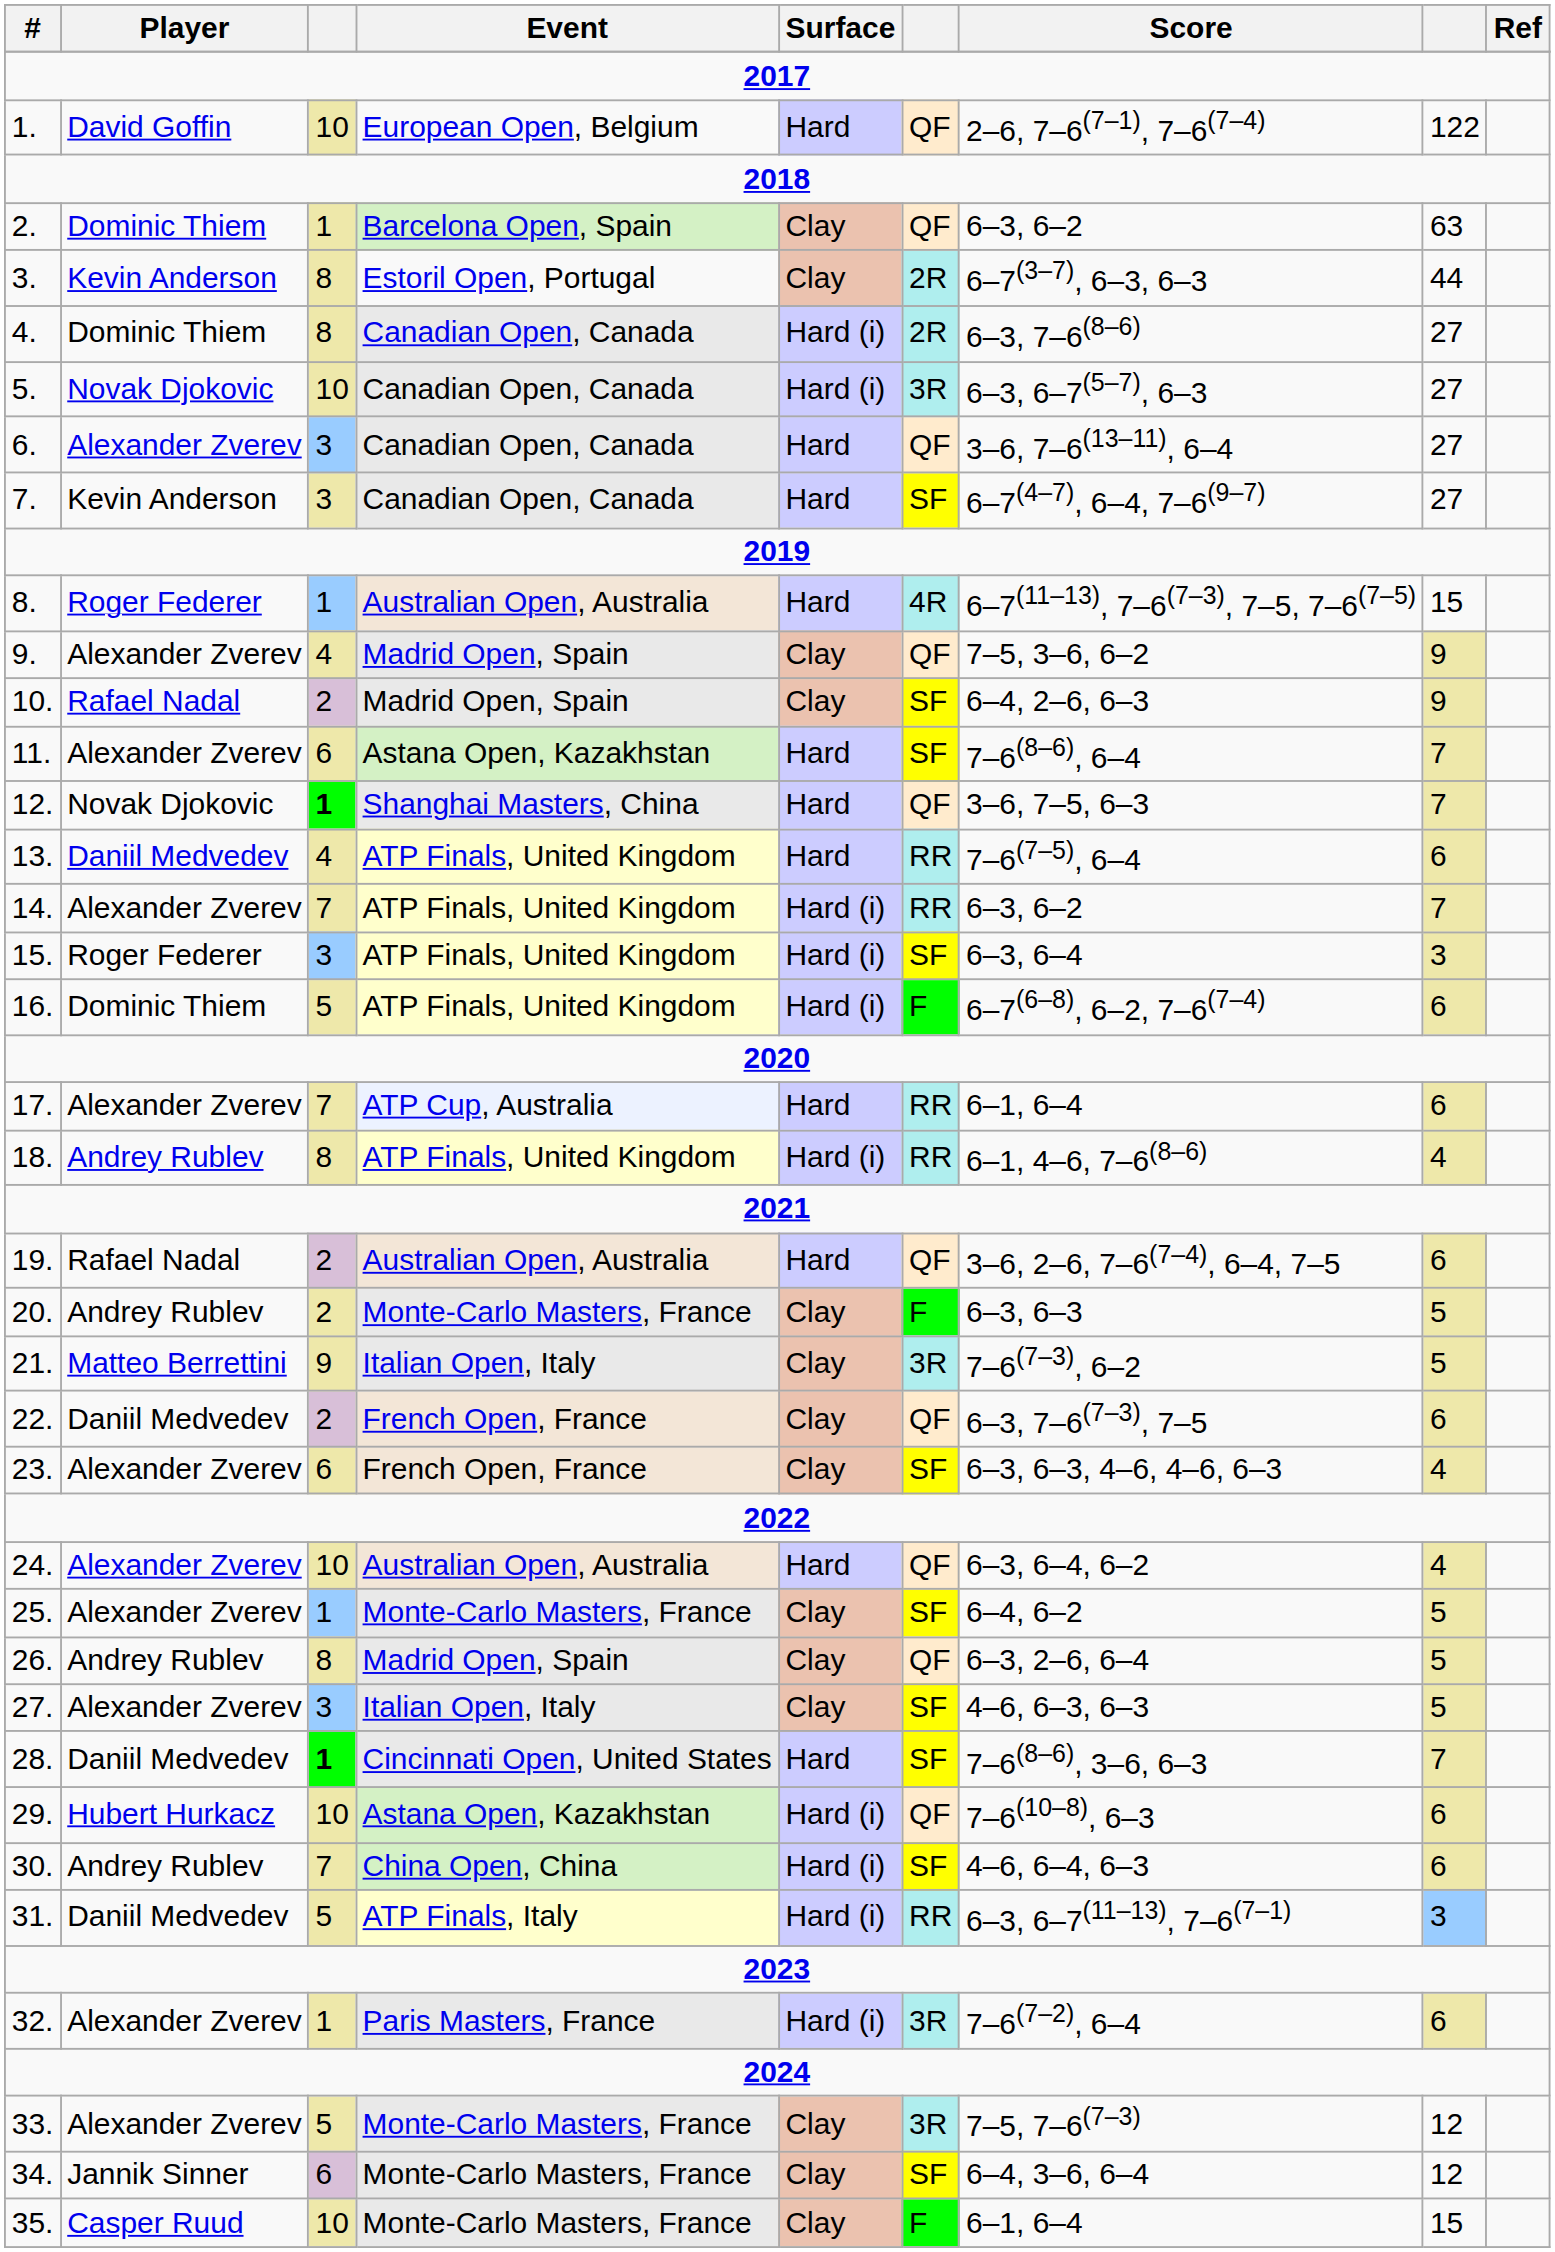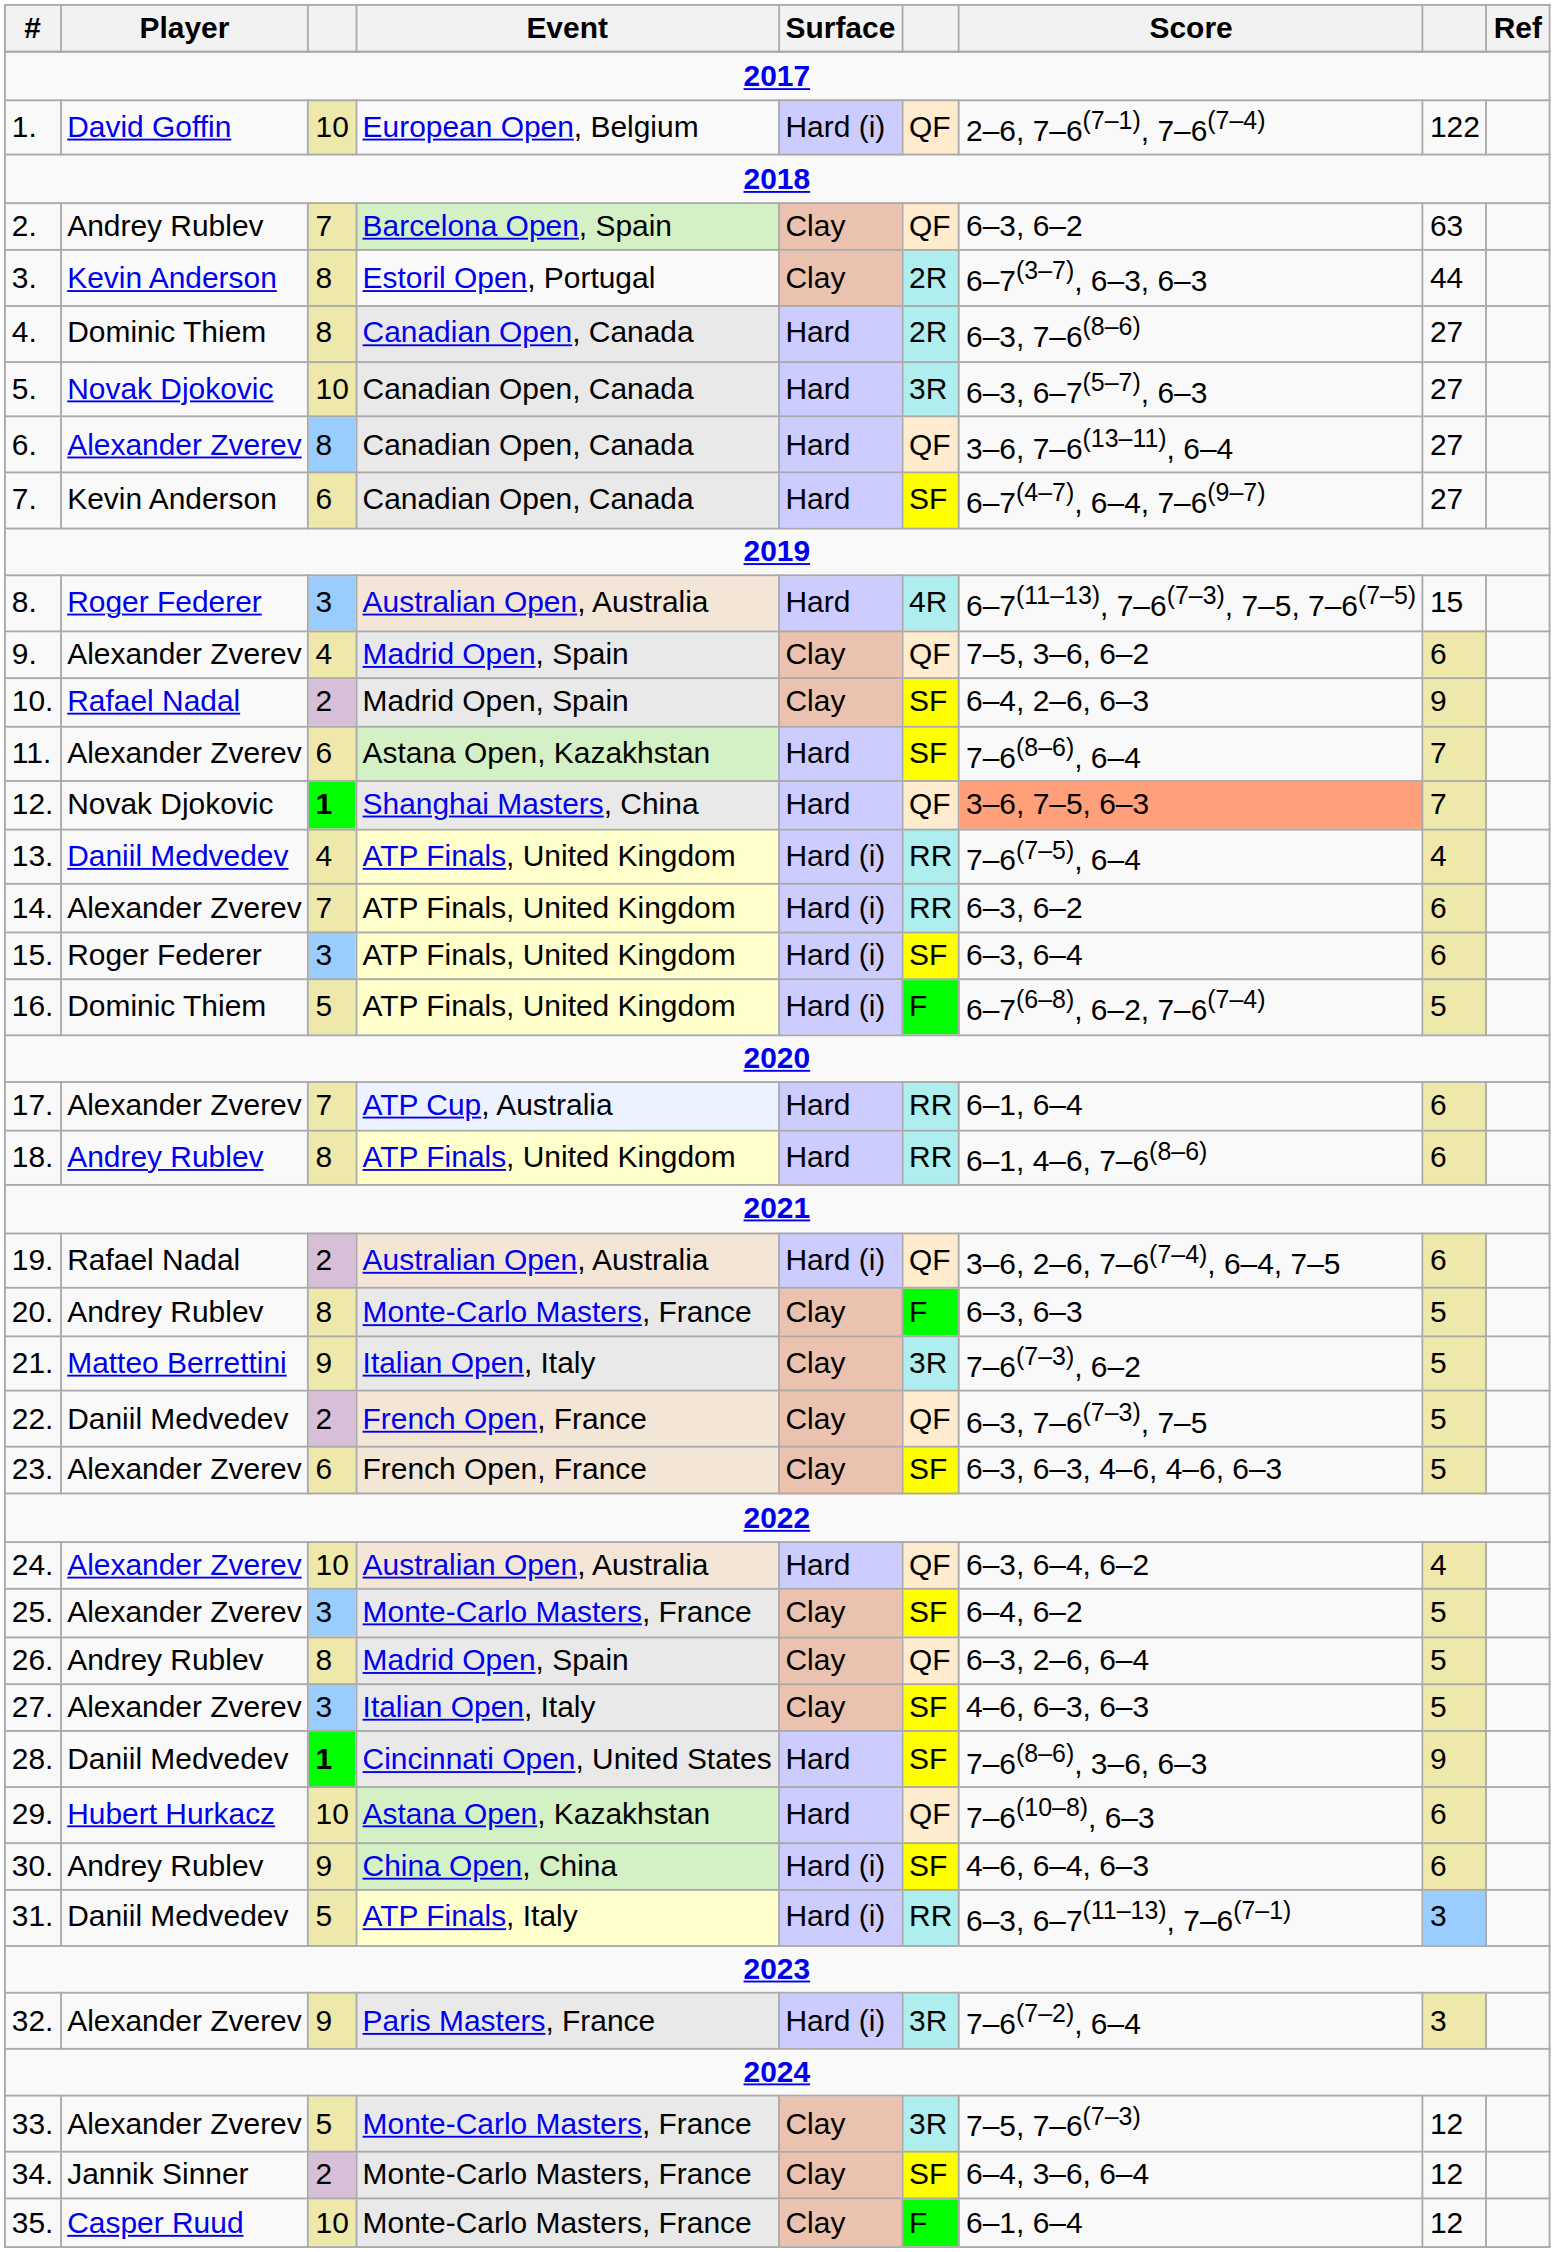1. | Surface: Hard -> Hard (i)
2. | Player: Dominic Thiem -> Andrey Rublev
2. | column 3: 1 -> 7
4. | Surface: Hard (i) -> Hard
5. | Surface: Hard (i) -> Hard
6. | column 3: 3 -> 8
7. | column 3: 3 -> 6
8. | column 3: 1 -> 3
9. | column 8: 9 -> 6
12. | Score: no background -> lightsalmon background
13. | Surface: Hard -> Hard (i)
13. | column 8: 6 -> 4
14. | column 8: 7 -> 6
15. | column 8: 3 -> 6
16. | column 8: 6 -> 5
18. | Surface: Hard (i) -> Hard
18. | column 8: 4 -> 6
19. | Surface: Hard -> Hard (i)
20. | column 3: 2 -> 8
22. | column 8: 6 -> 5
23. | column 8: 4 -> 5
25. | column 3: 1 -> 3
28. | column 8: 7 -> 9
29. | Surface: Hard (i) -> Hard
30. | column 3: 7 -> 9
32. | column 3: 1 -> 9
32. | column 8: 6 -> 3
34. | column 3: 6 -> 2
35. | column 8: 15 -> 12
